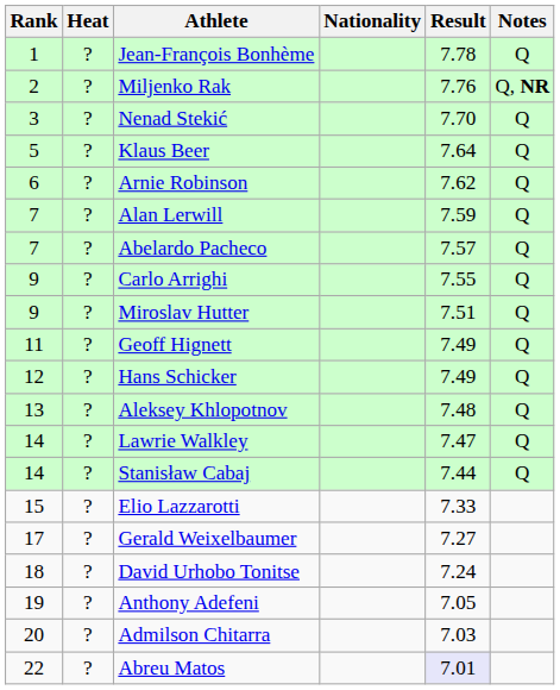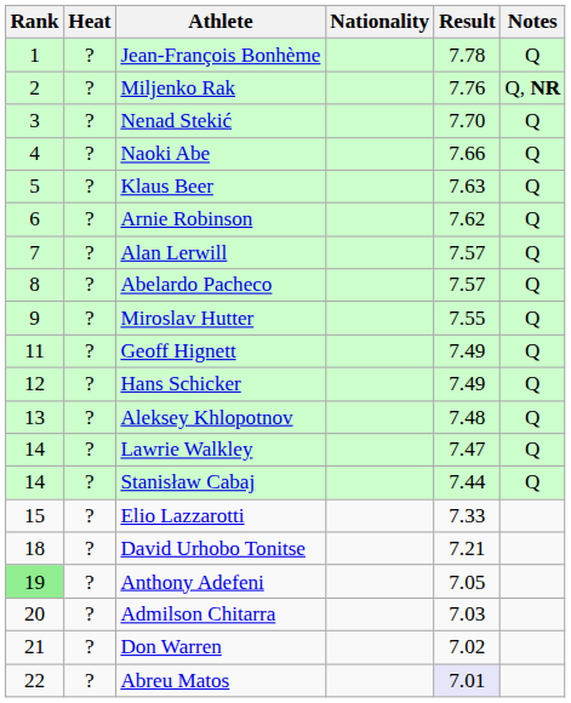+ row: 4 | ? | Naoki Abe | 7.66 | Q
Klaus Beer | Result: 7.64 -> 7.63
Alan Lerwill | Result: 7.59 -> 7.57
Abelardo Pacheco | Rank: 7 -> 8
- row: 9 | ? | Carlo Arrighi | 7.55 | Q
Miroslav Hutter | Result: 7.51 -> 7.55
- row: 17 | ? | Gerald Weixelbaumer | 7.27
David Urhobo Tonitse | Result: 7.24 -> 7.21
Anthony Adefeni | Rank: no background -> lightgreen background
+ row: 21 | ? | Don Warren | 7.02
